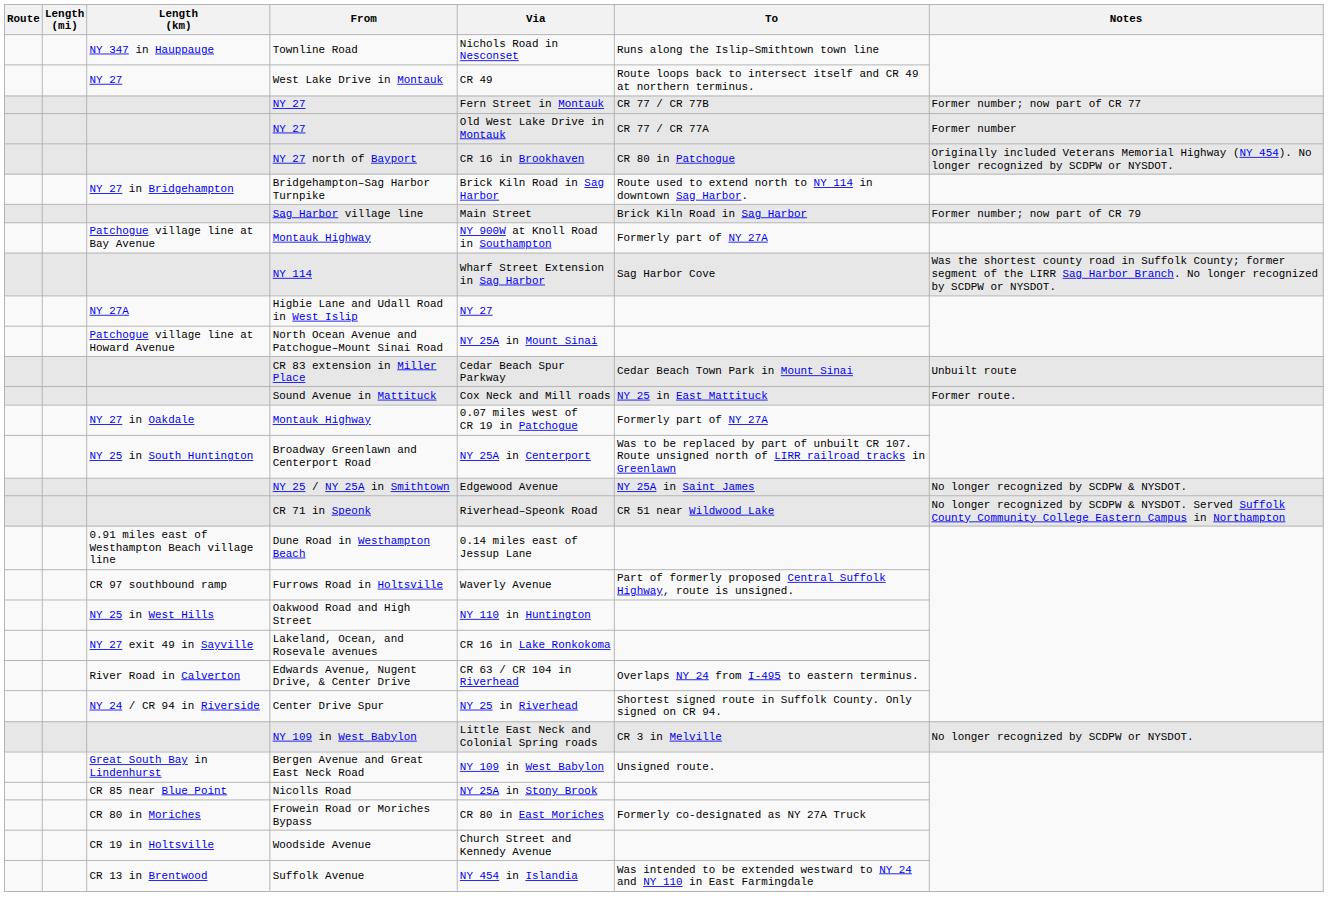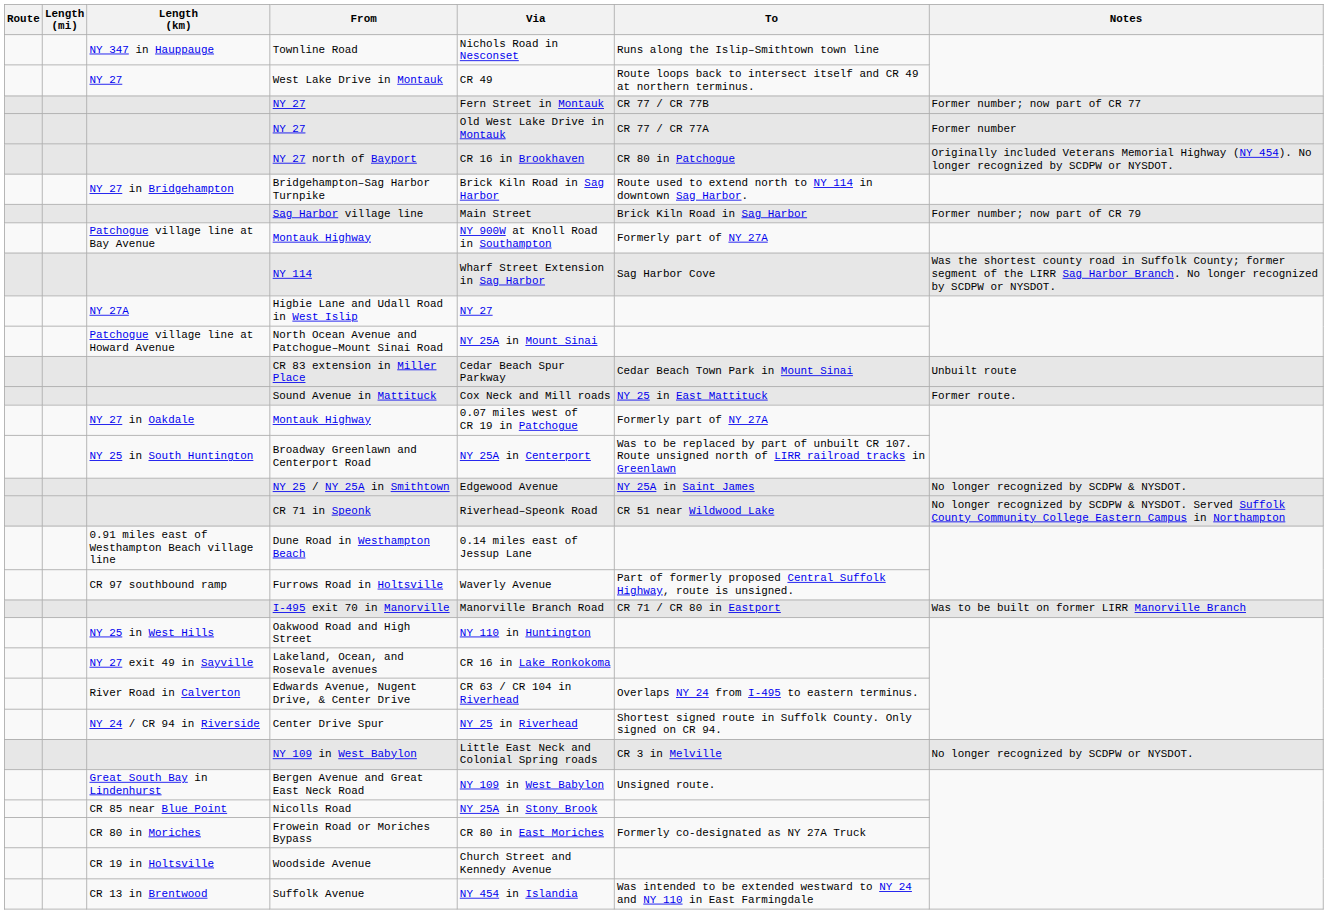+ row: I-495 exit 70 in Manorville | Manorville Branch Road | CR 71 / CR 80 in Eastport | Was to be built on former LIRR Manorville Branch
